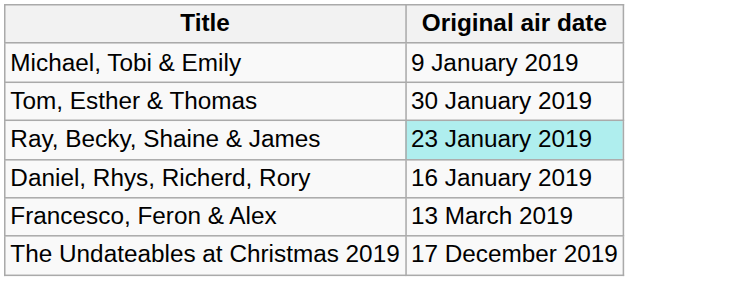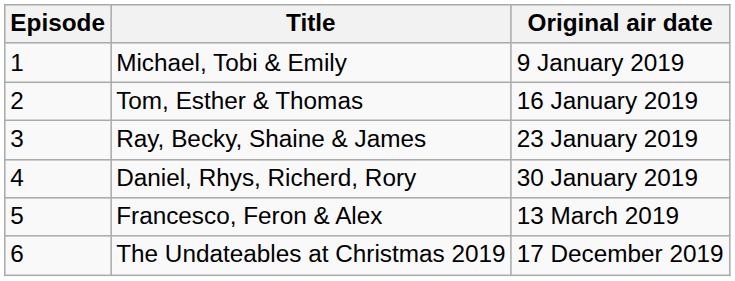+ column: Episode | 1 | 2 | 3 | 4 | 5 | 6
Tom, Esther & Thomas | Original air date: 30 January 2019 -> 16 January 2019
Ray, Becky, Shaine & James | Original air date: paleturquoise background -> no background
Daniel, Rhys, Richerd, Rory | Original air date: 16 January 2019 -> 30 January 2019
